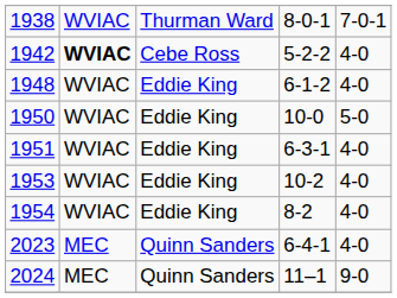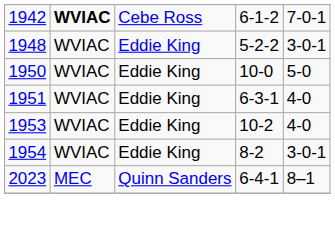- row: 1938 | WVIAC | Thurman Ward | 8-0-1 | 7-0-1
1942 | column 4: 5-2-2 -> 6-1-2
1942 | column 5: 4-0 -> 7-0-1
1948 | column 4: 6-1-2 -> 5-2-2
1948 | column 5: 4-0 -> 3-0-1
1954 | column 5: 4-0 -> 3-0-1
2023 | column 5: 4-0 -> 8–1
- row: 2024 | MEC | Quinn Sanders | 11–1 | 9-0
